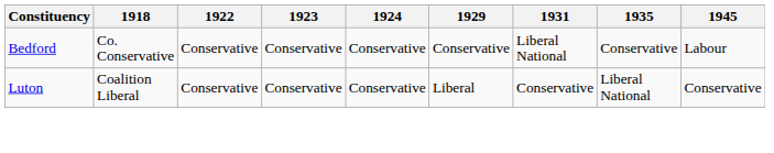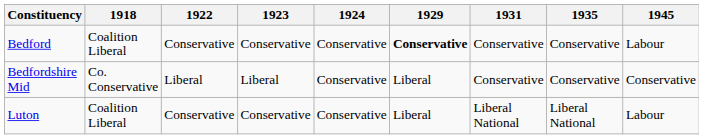Bedford | 1918: Co. Conservative -> Coalition Liberal
Bedford | 1929: normal -> bold
Bedford | 1931: Liberal National -> Conservative
+ row: Bedfordshire Mid | Co. Conservative | Liberal | Liberal | Conservative | Liberal | Conservative | Conservative | Conservative
Luton | 1931: Conservative -> Liberal National
Luton | 1945: Conservative -> Labour
